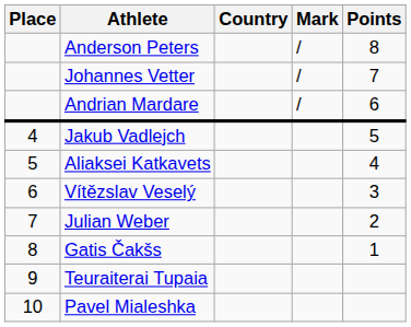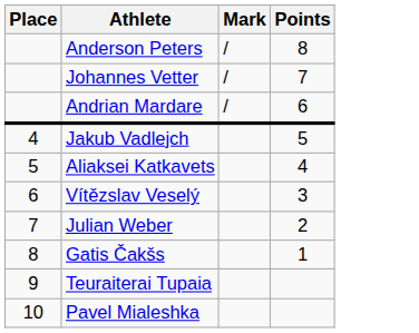- column: Country
